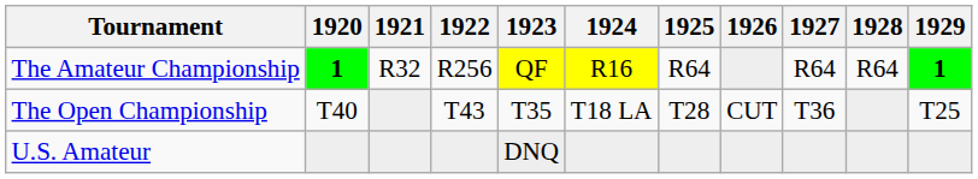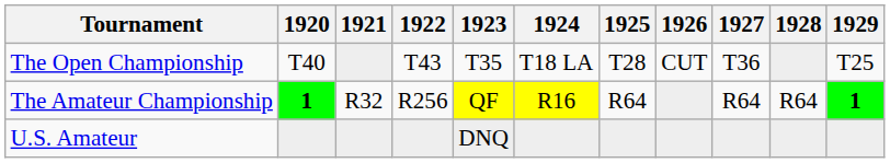rows swapped: The Open Championship <-> The Amateur Championship
